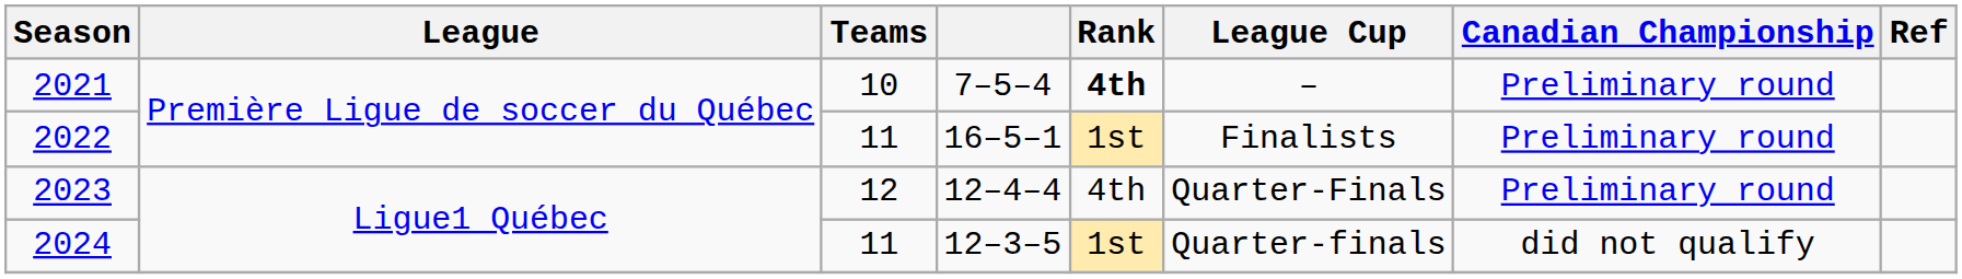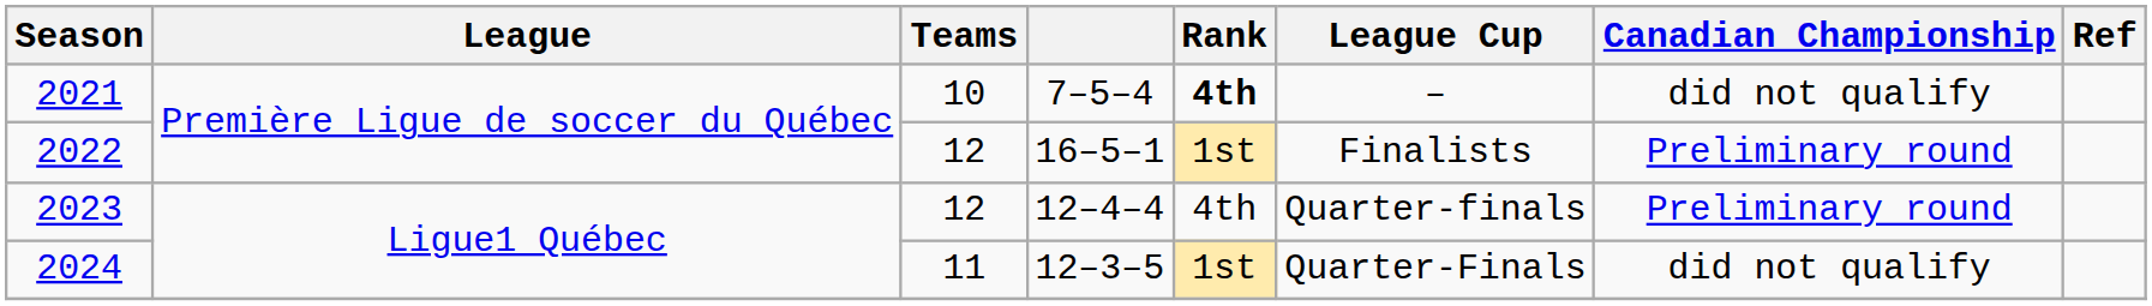2021 | Canadian Championship: Preliminary round -> did not qualify
2022 | Teams: 11 -> 12
2023 | League Cup: Quarter-Finals -> Quarter-finals
2024 | League Cup: Quarter-finals -> Quarter-Finals
